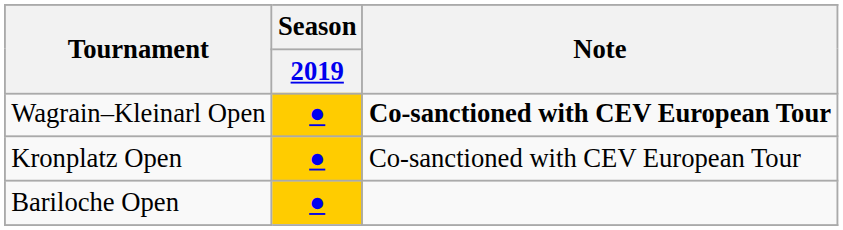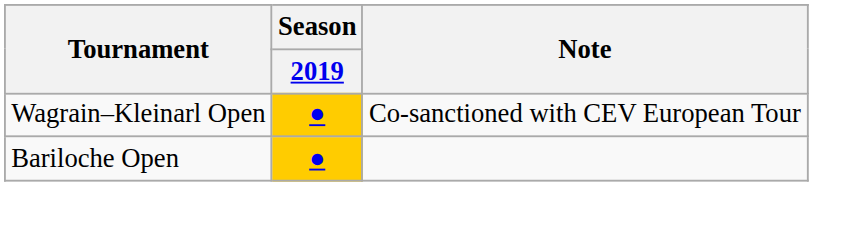Wagrain–Kleinarl Open | Note: bold -> normal
- row: Kronplatz Open | ● | Co-sanctioned with CEV European Tour
